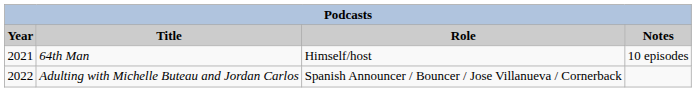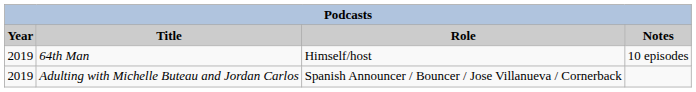64th Man | Year: 2021 -> 2019
Adulting with Michelle Buteau and Jordan Carlos | Year: 2022 -> 2019
